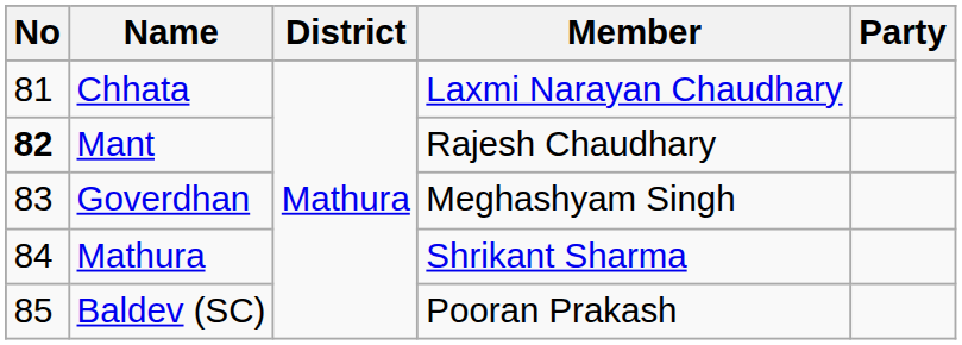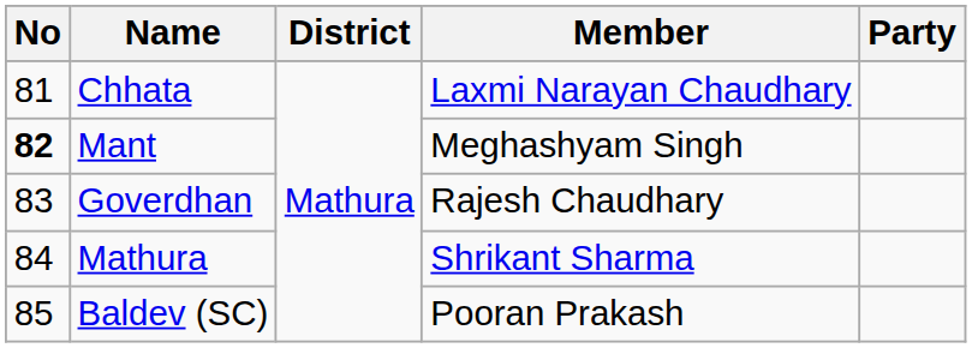Mant | Member: Rajesh Chaudhary -> Meghashyam Singh
Goverdhan | Member: Meghashyam Singh -> Rajesh Chaudhary
